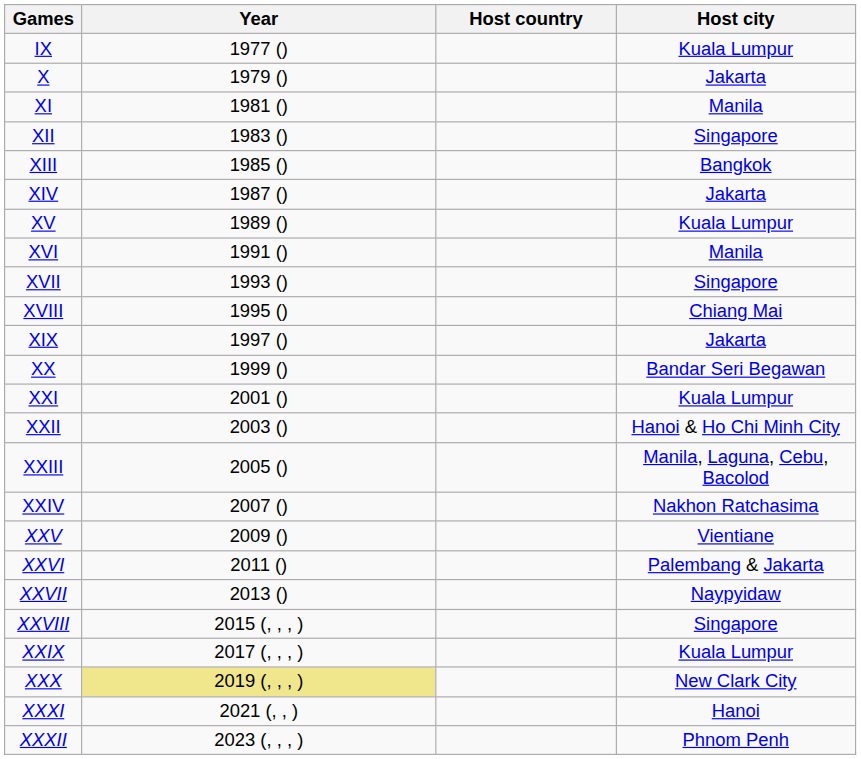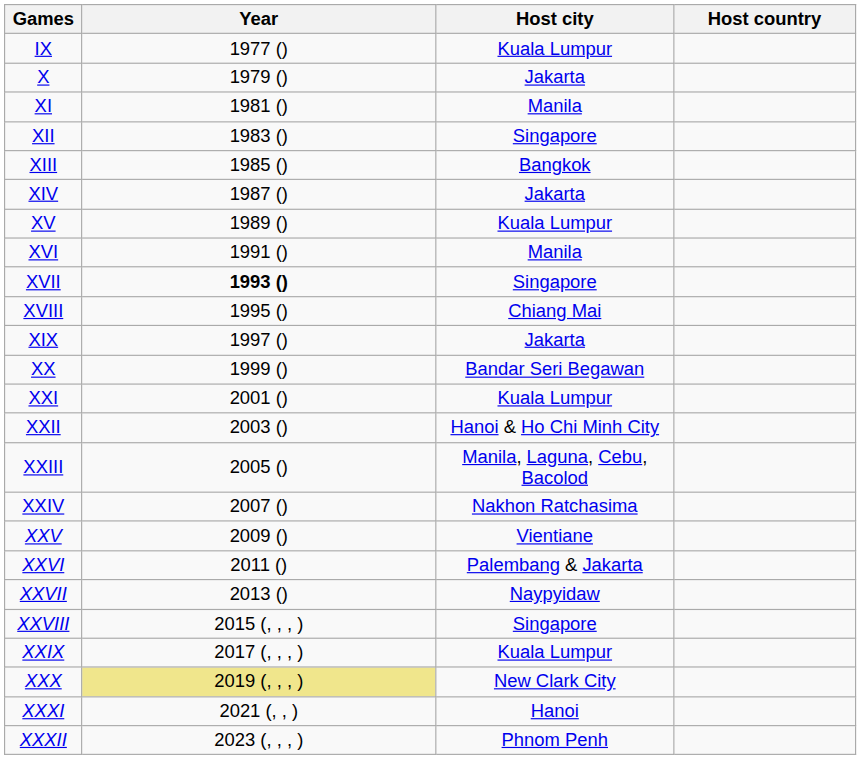columns swapped: Host city <-> Host country
XVII | Year: normal -> bold
